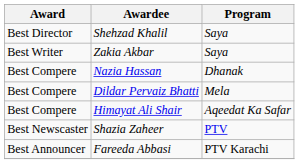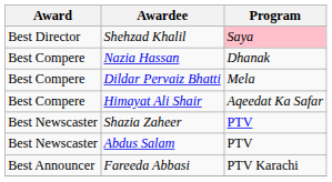Shehzad Khalil | Program: no background -> pink background
- row: Best Writer | Zakia Akbar | Saya
+ row: Best Newscaster | Abdus Salam | PTV
